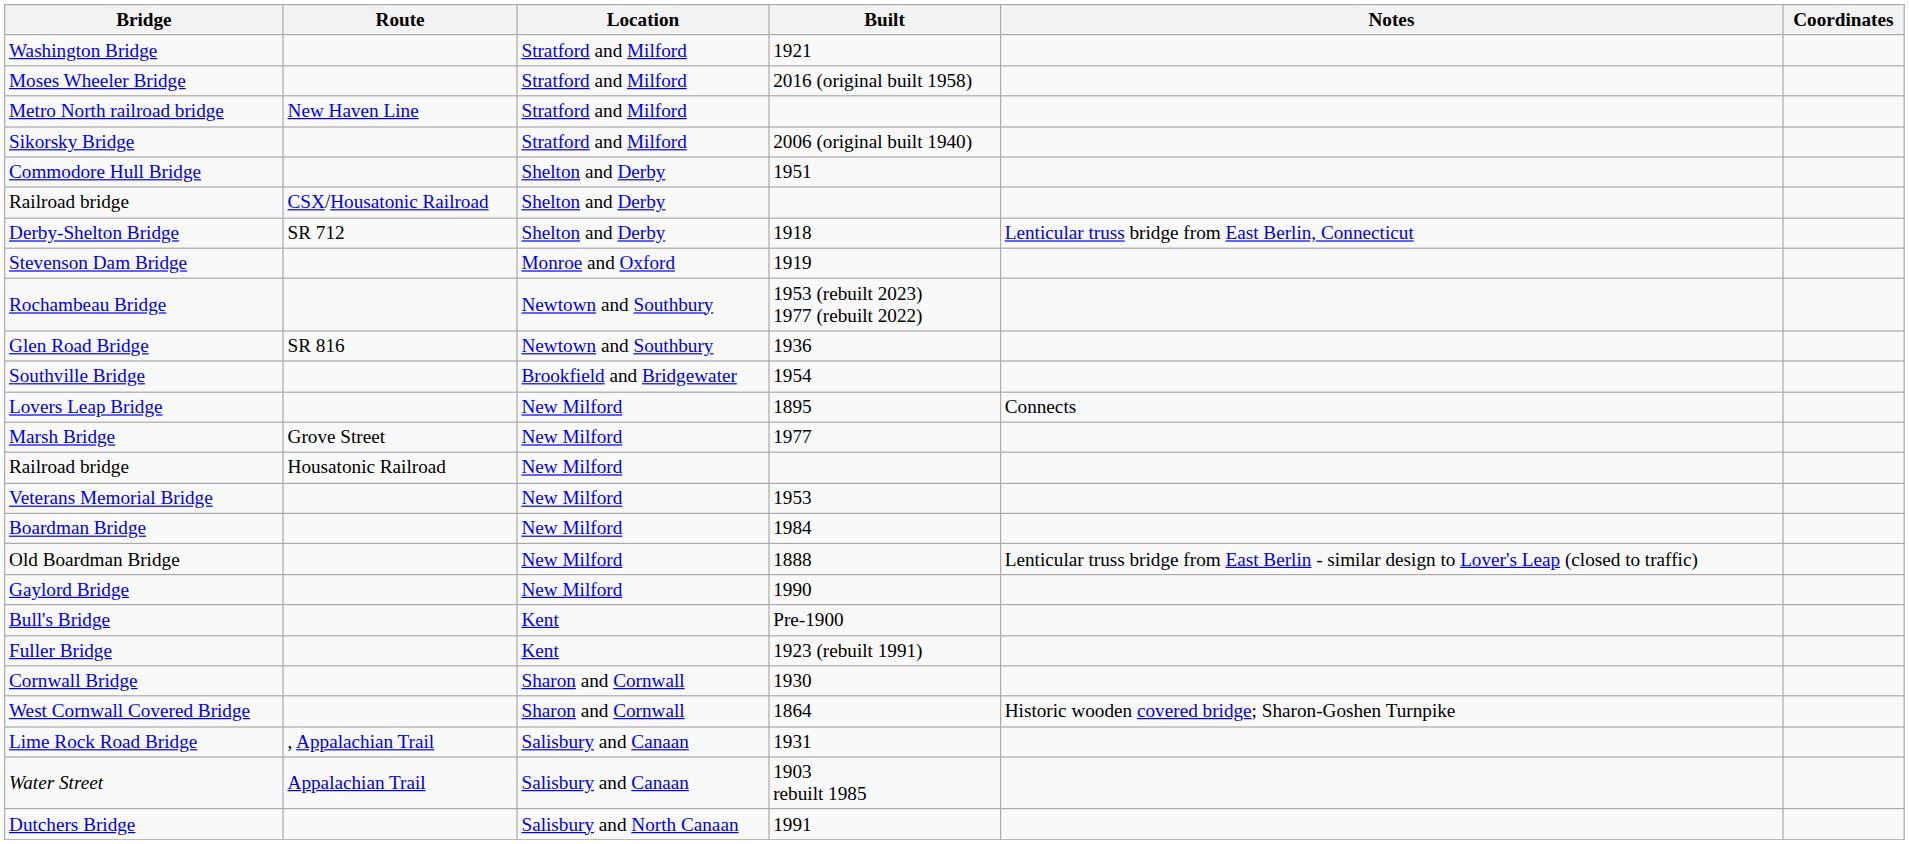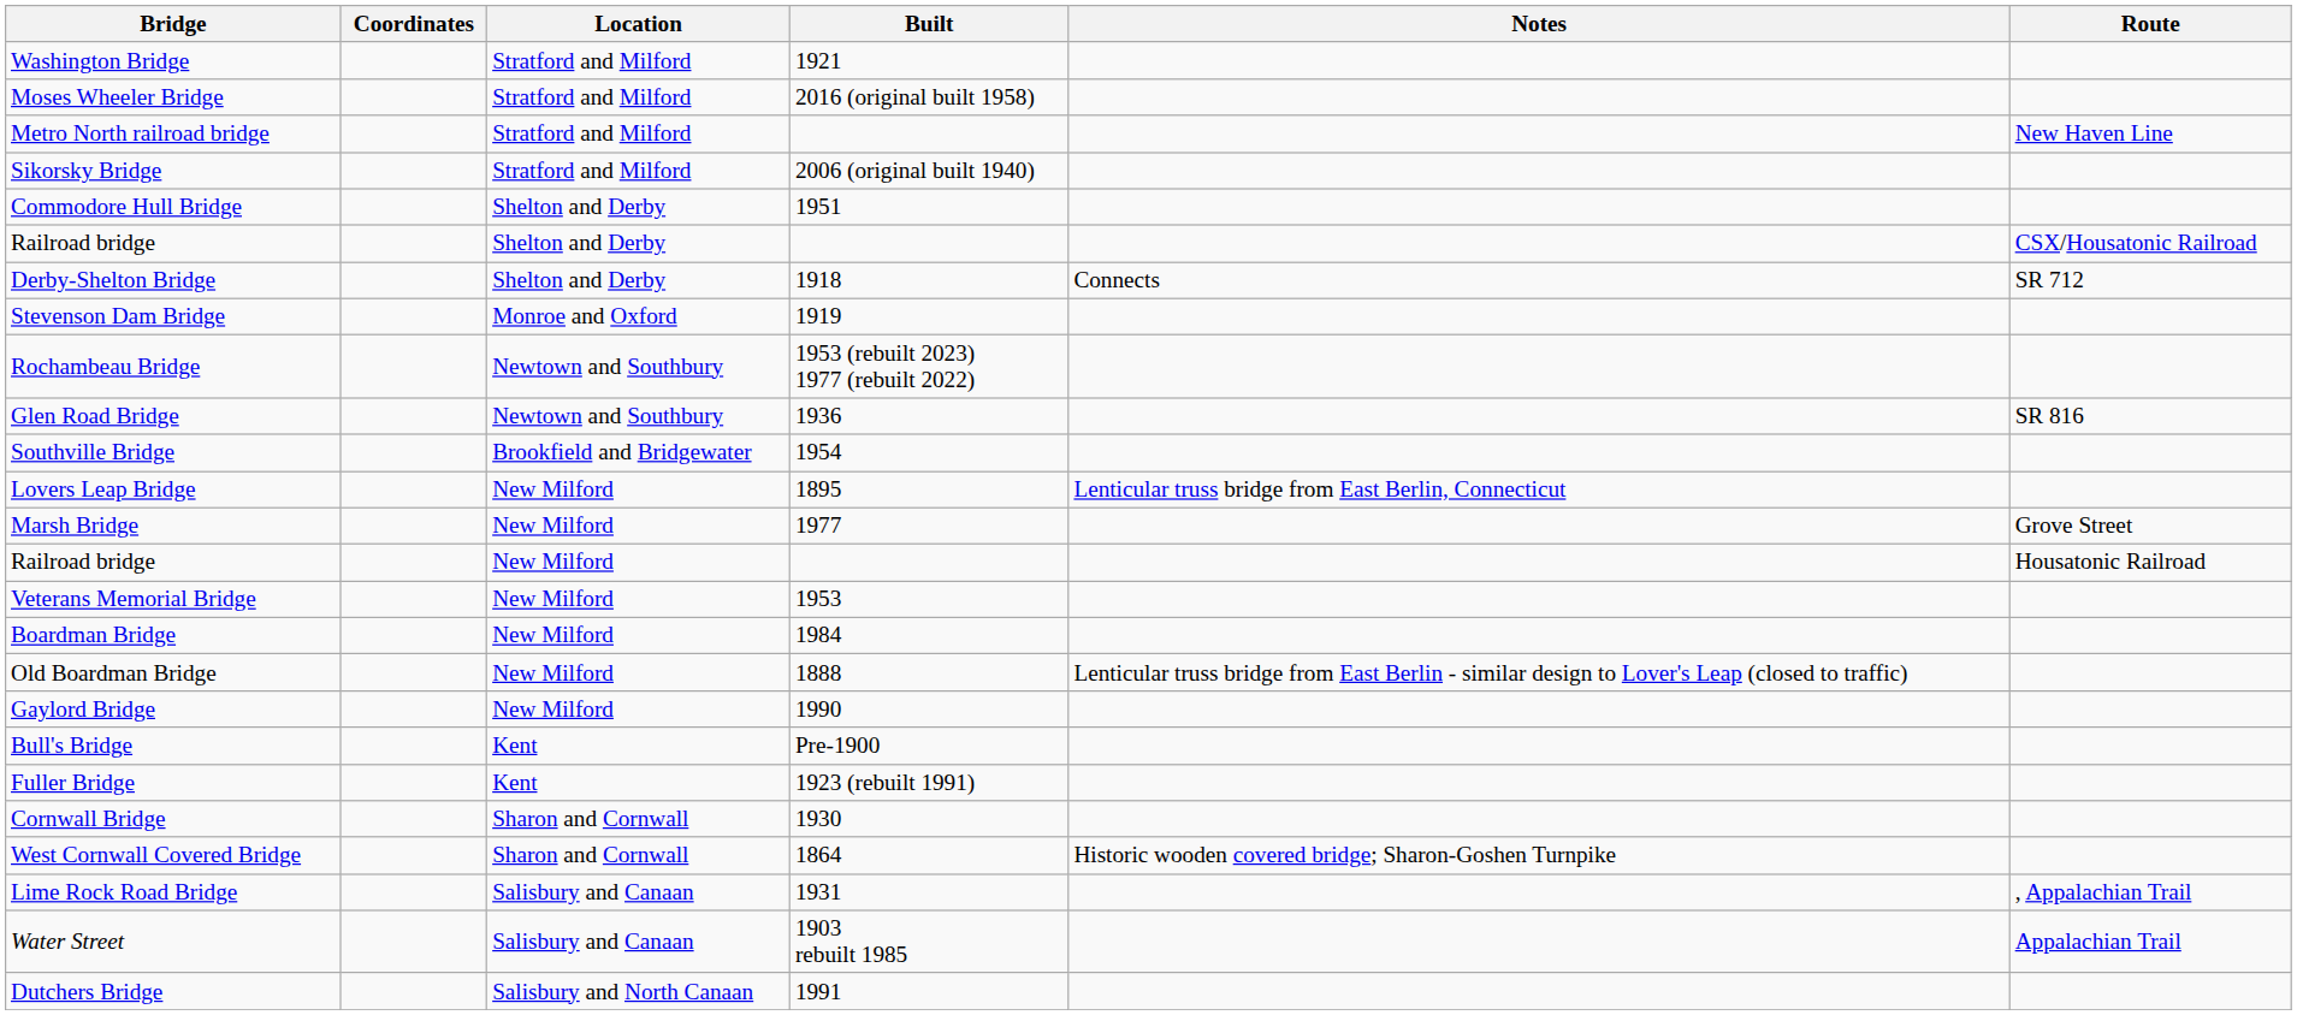columns swapped: Route <-> Coordinates
Derby-Shelton Bridge | Notes: Lenticular truss bridge from East Berlin, Connecticut -> Connects
Lovers Leap Bridge | Notes: Connects -> Lenticular truss bridge from East Berlin, Connecticut
